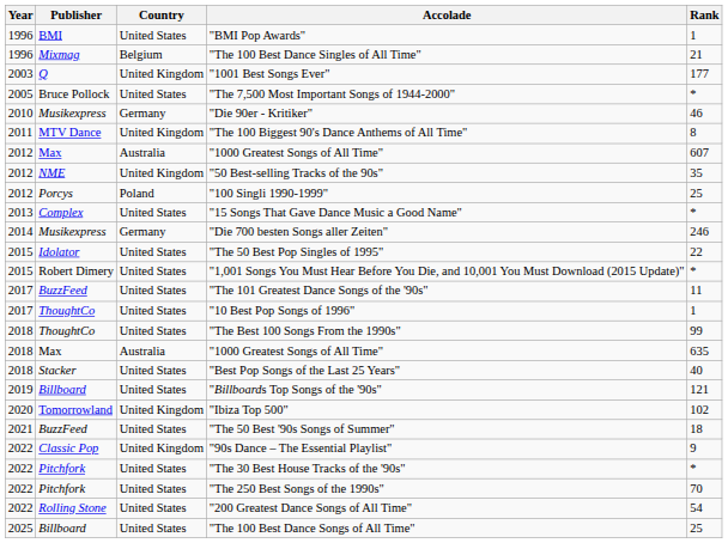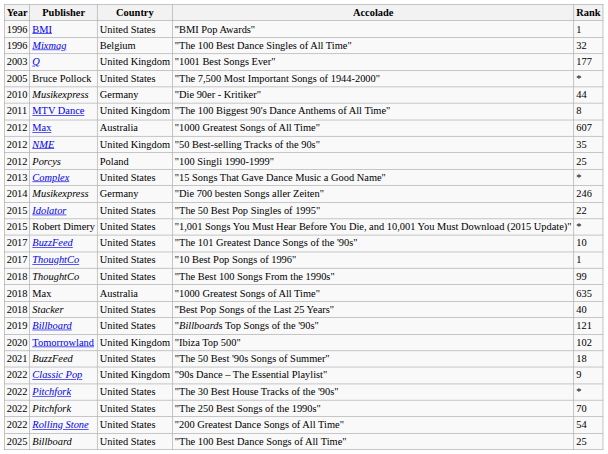"The 100 Best Dance Singles of All Time" | Rank: 21 -> 32
"Die 90er - Kritiker" | Rank: 46 -> 44
"The 101 Greatest Dance Songs of the '90s" | Rank: 11 -> 10
